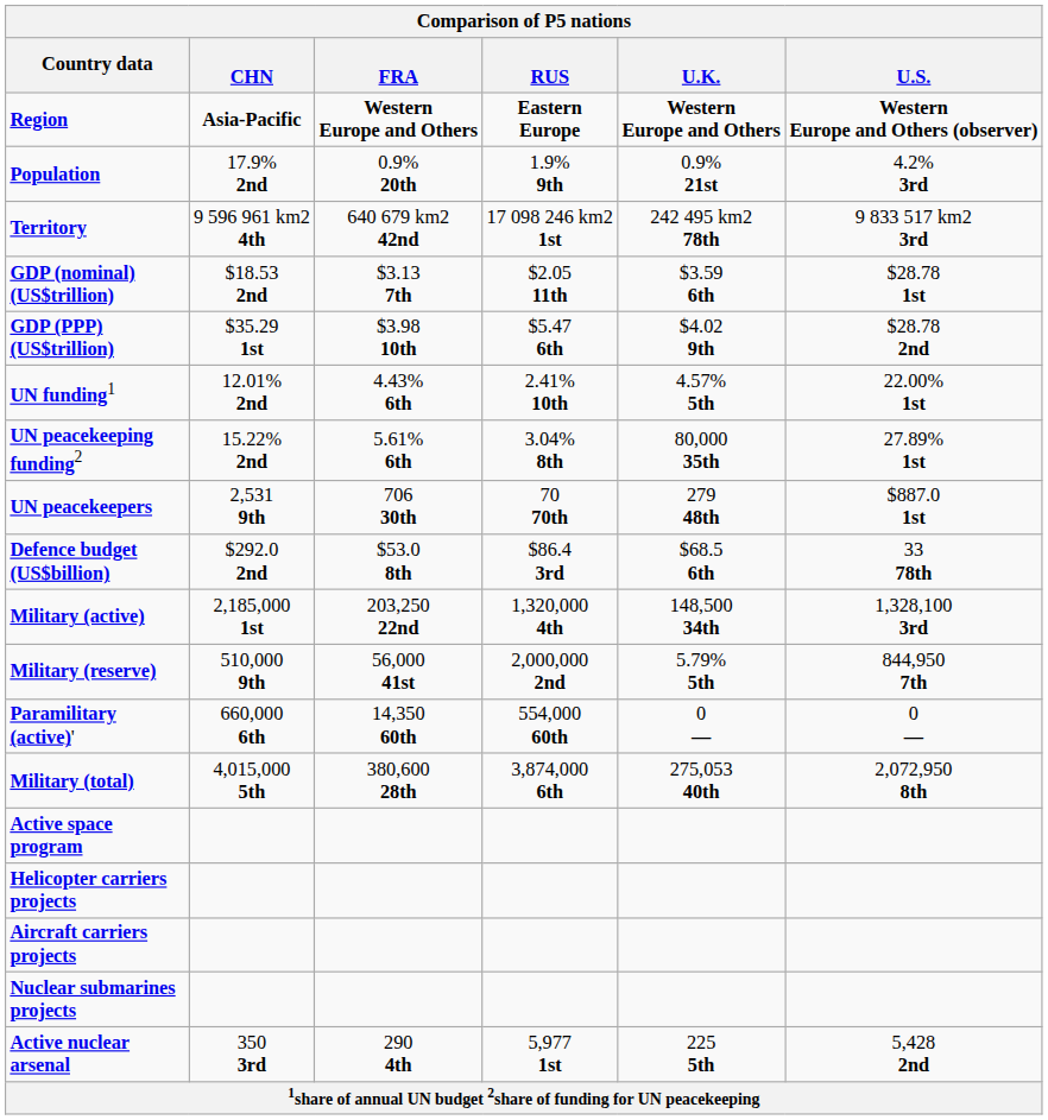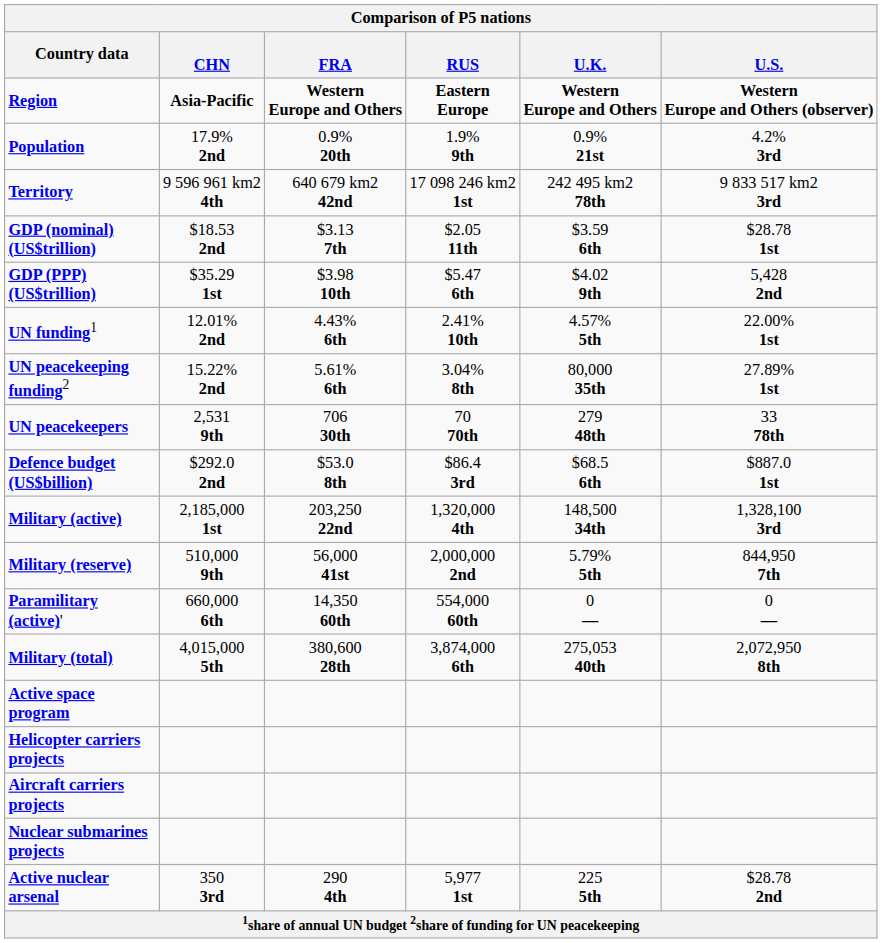GDP (PPP) (US$trillion) | U.S.: $28.78 2nd -> 5,428 2nd
UN peacekeepers | U.S.: $887.0 1st -> 33 78th
Defence budget (US$billion) | U.S.: 33 78th -> $887.0 1st
Active nuclear arsenal | U.S.: 5,428 2nd -> $28.78 2nd
